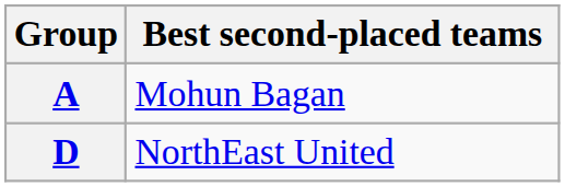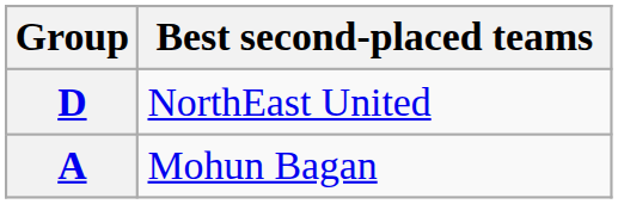rows swapped: D <-> A
